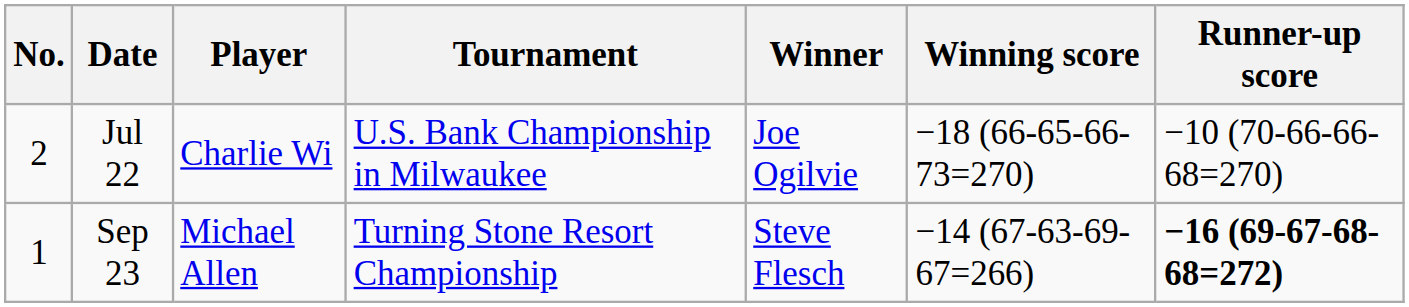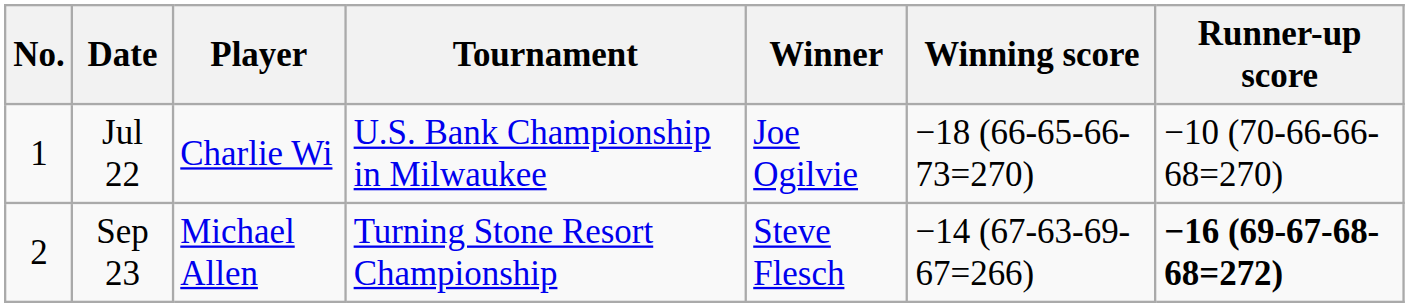Jul 22 | No.: 2 -> 1
Sep 23 | No.: 1 -> 2
